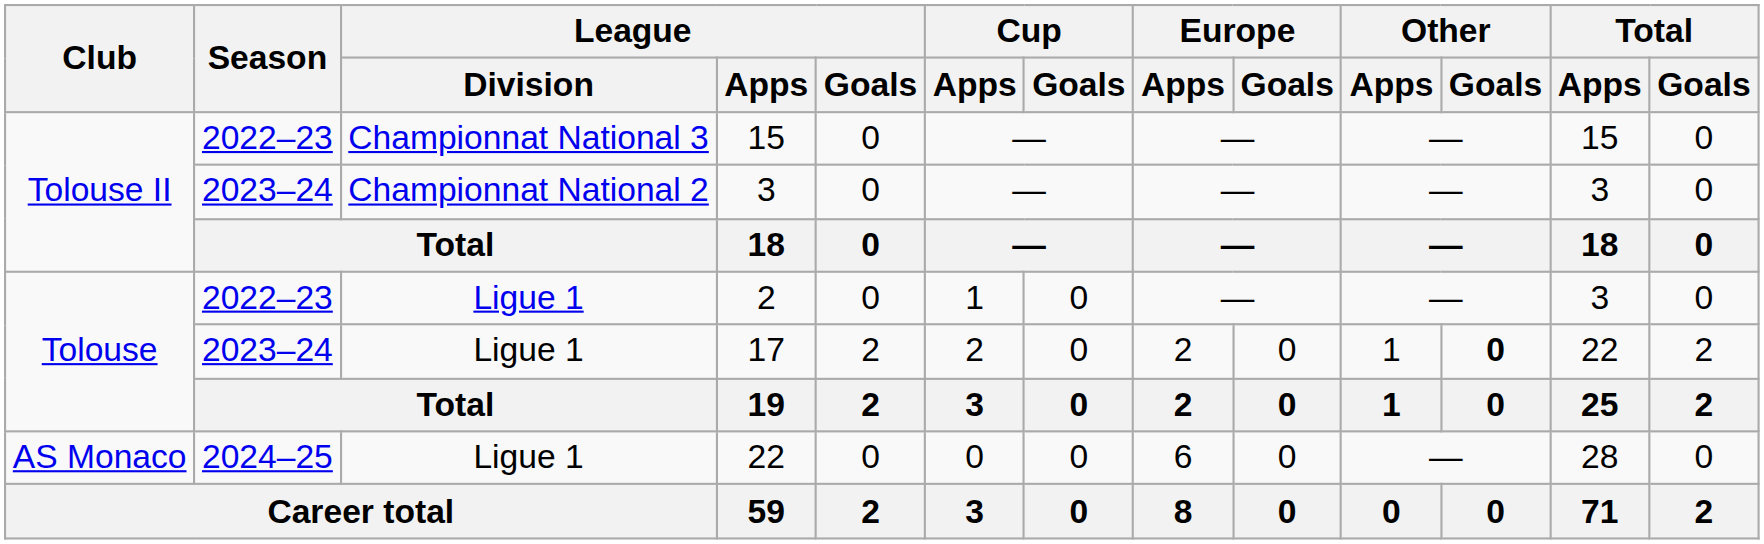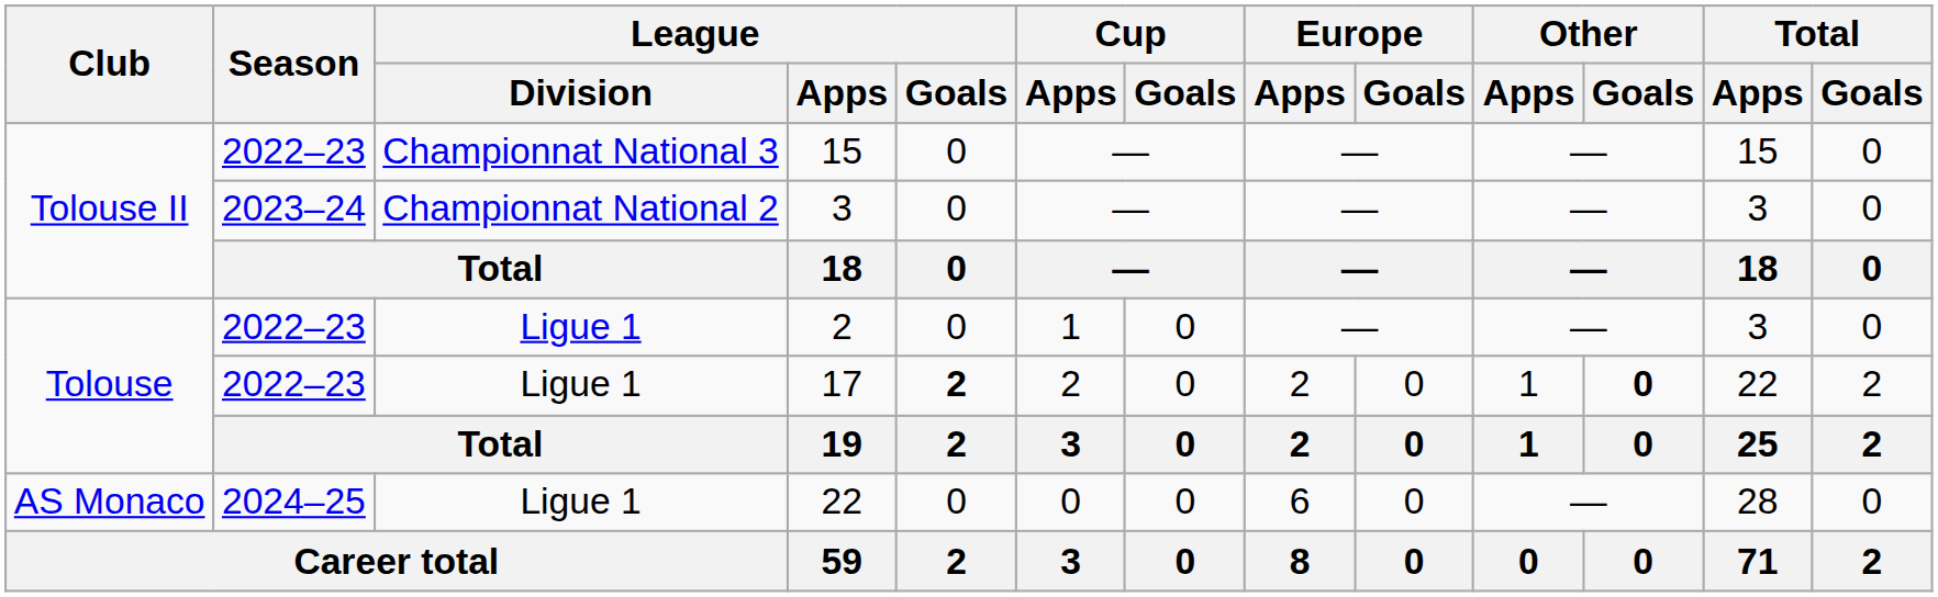17 | Season: 2023–24 -> 2022–23
17 | League / Goals: normal -> bold
